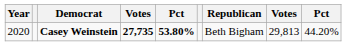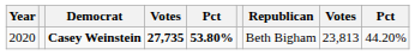Casey Weinstein | column 8: 29,813 -> 23,813
